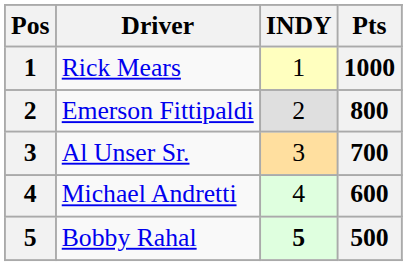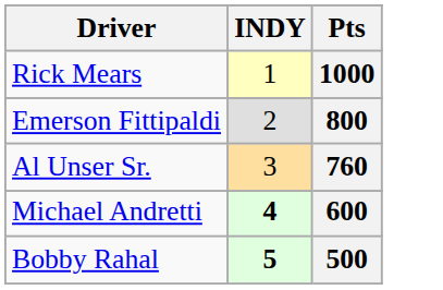- column: Pos | 1 | 2 | 3 | 4 | 5
Al Unser Sr. | Pts: 700 -> 760
Michael Andretti | INDY: normal -> bold
